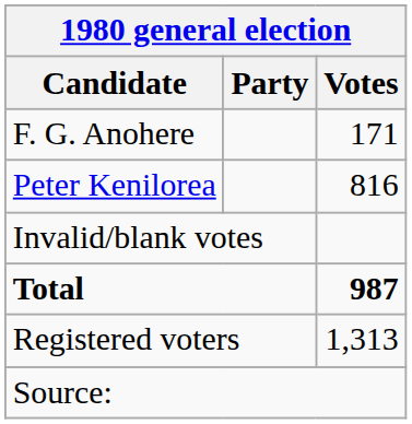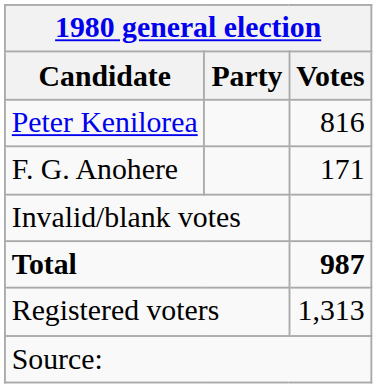rows swapped: Peter Kenilorea <-> F. G. Anohere
